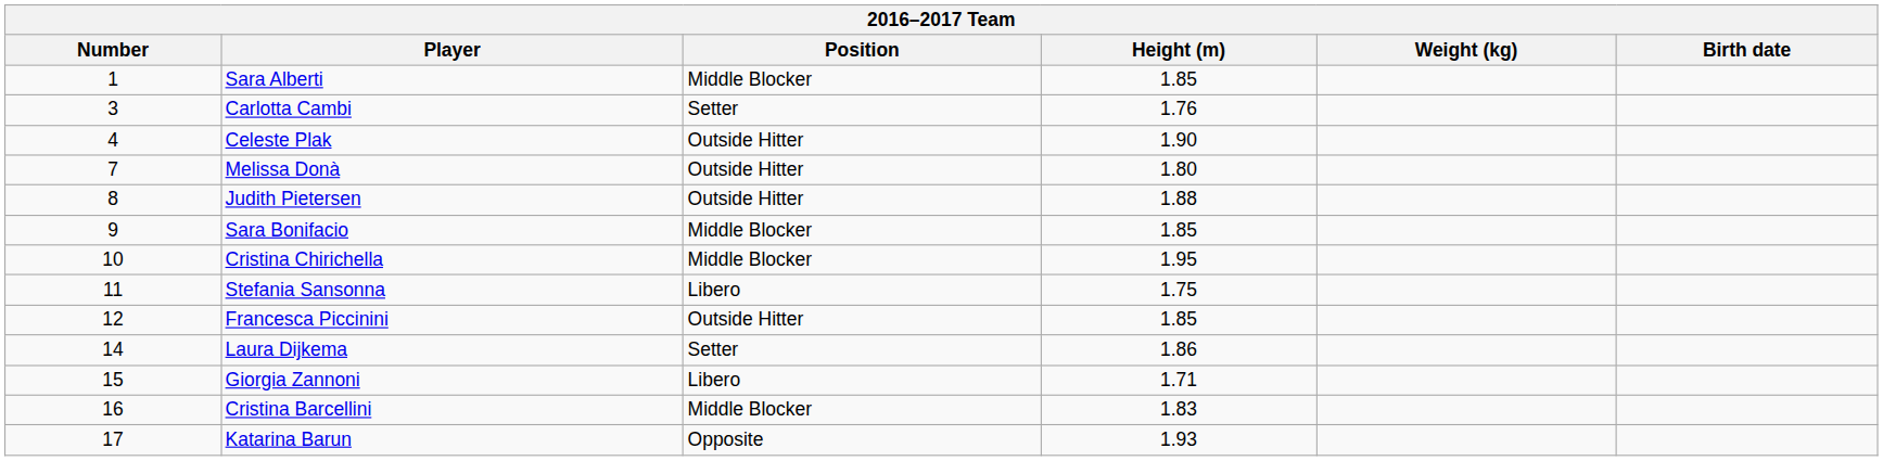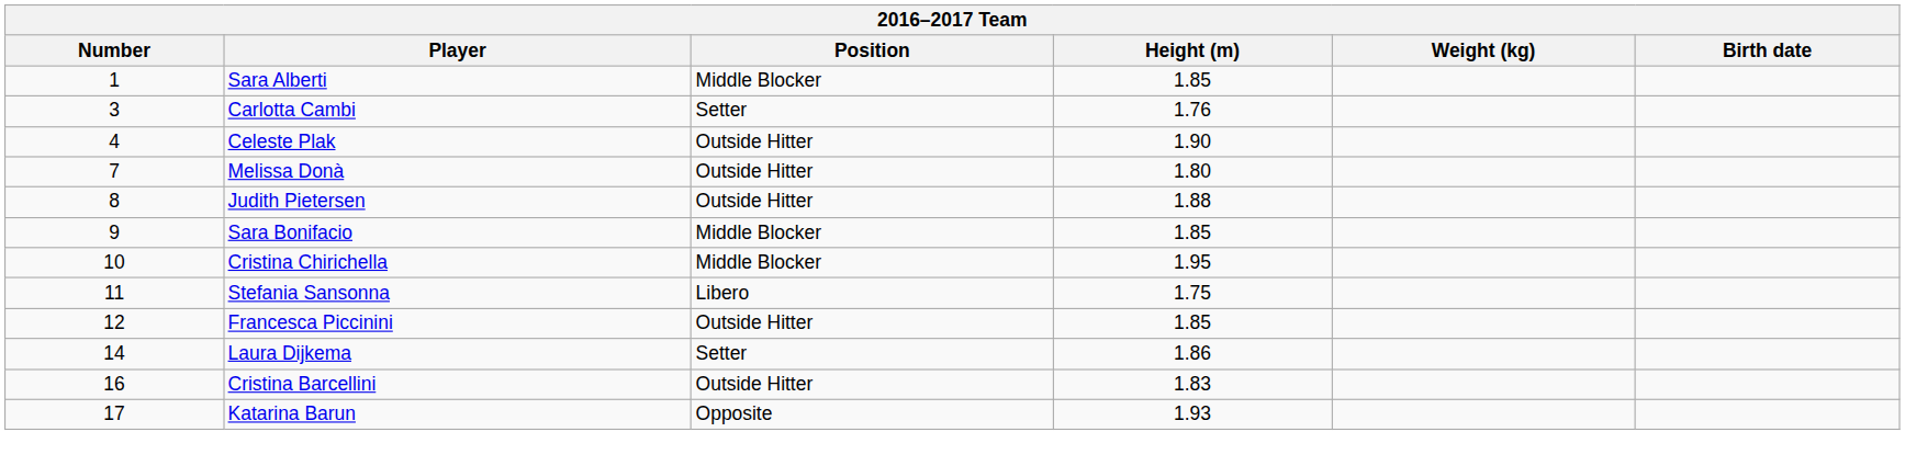- row: 15 | Giorgia Zannoni | Libero | 1.71
Cristina Barcellini | Position: Middle Blocker -> Outside Hitter
